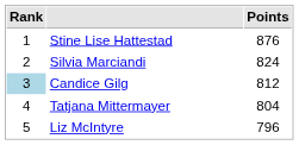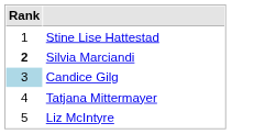- column: Points | 876 | 824 | 812 | 804 | 796
Silvia Marciandi | Rank: normal -> bold
